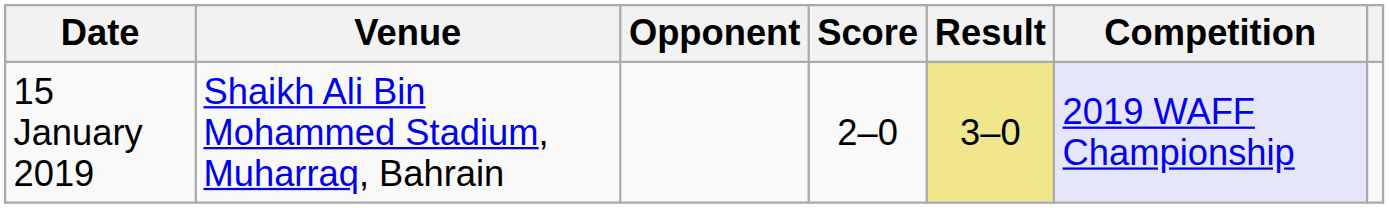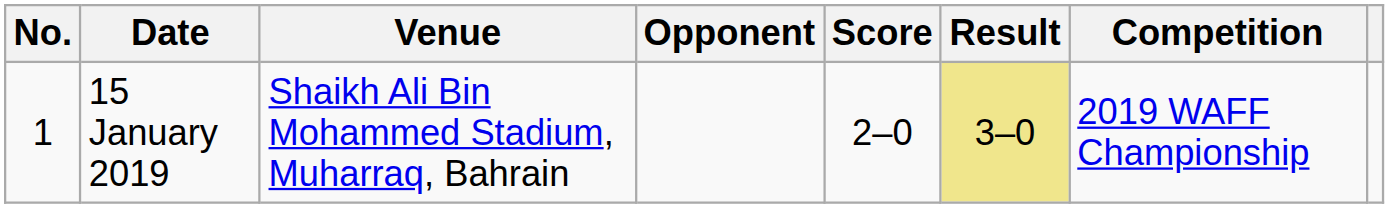+ column: No. | 1
15 January 2019 | Competition: lavender background -> no background
